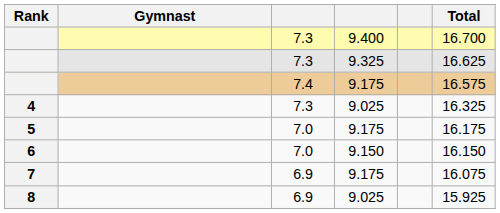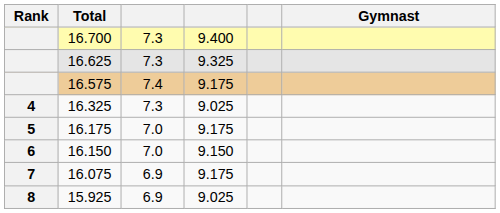columns swapped: Gymnast <-> Total
